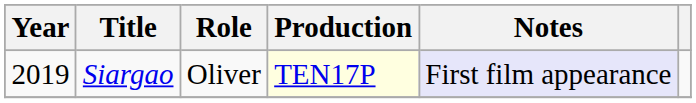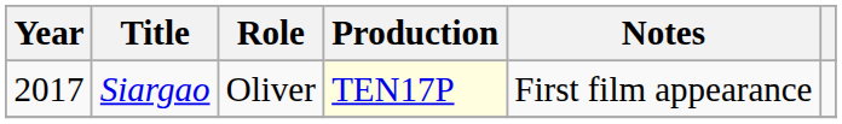Siargao | Year: 2019 -> 2017
Siargao | Notes: lavender background -> no background
